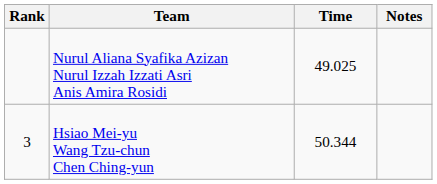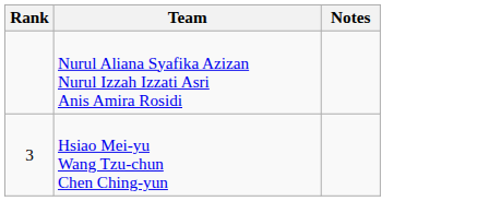- column: Time | 49.025 | 50.344
